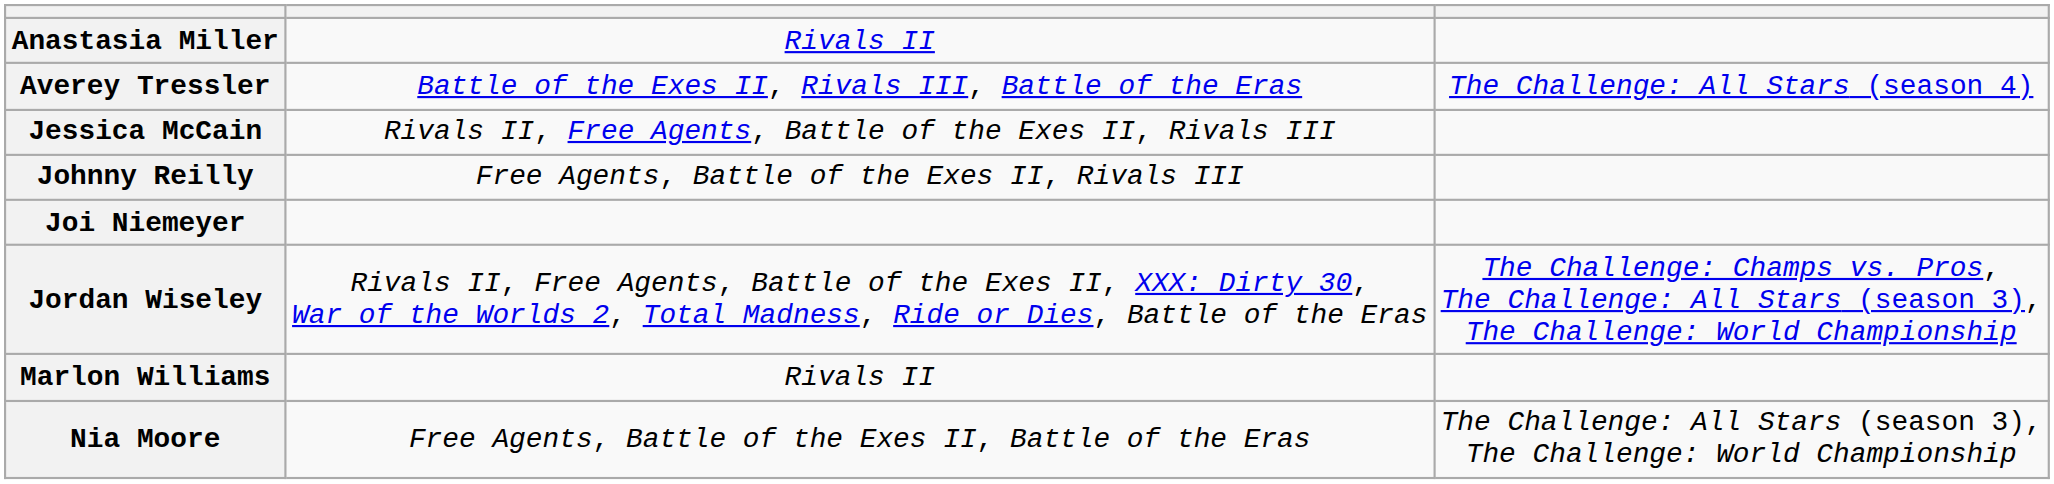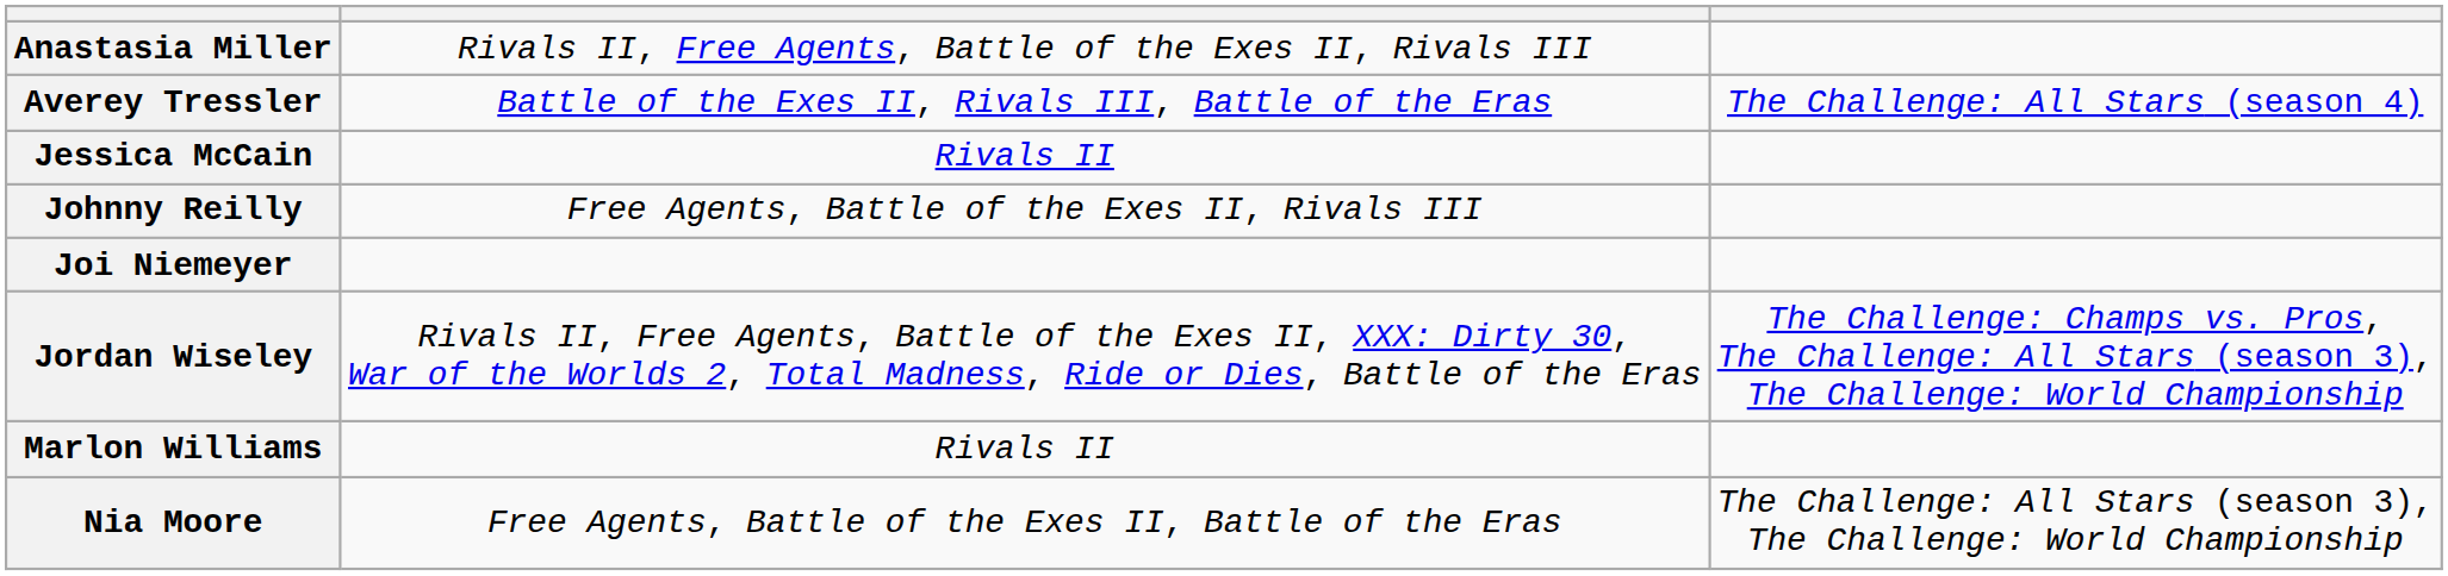Anastasia Miller | column 2: Rivals II -> Rivals II, Free Agents, Battle of the Exes II, Rivals III
Jessica McCain | column 2: Rivals II, Free Agents, Battle of the Exes II, Rivals III -> Rivals II
